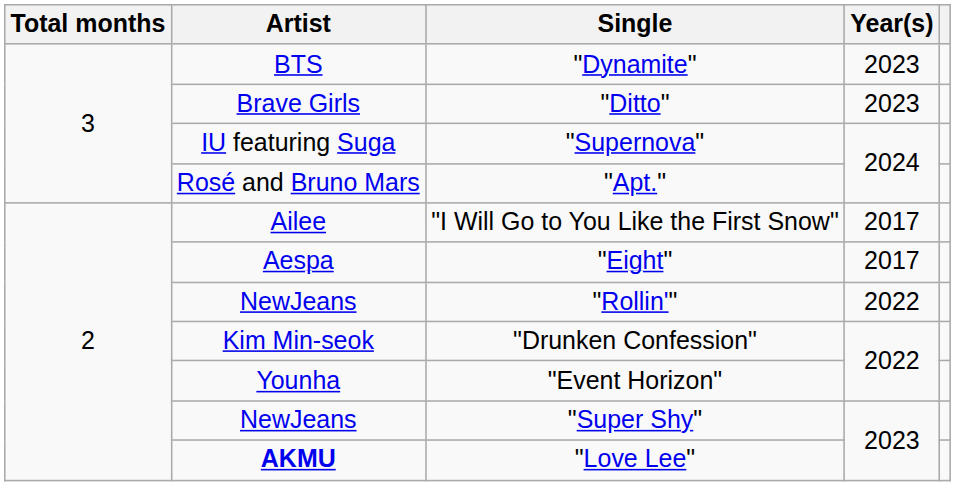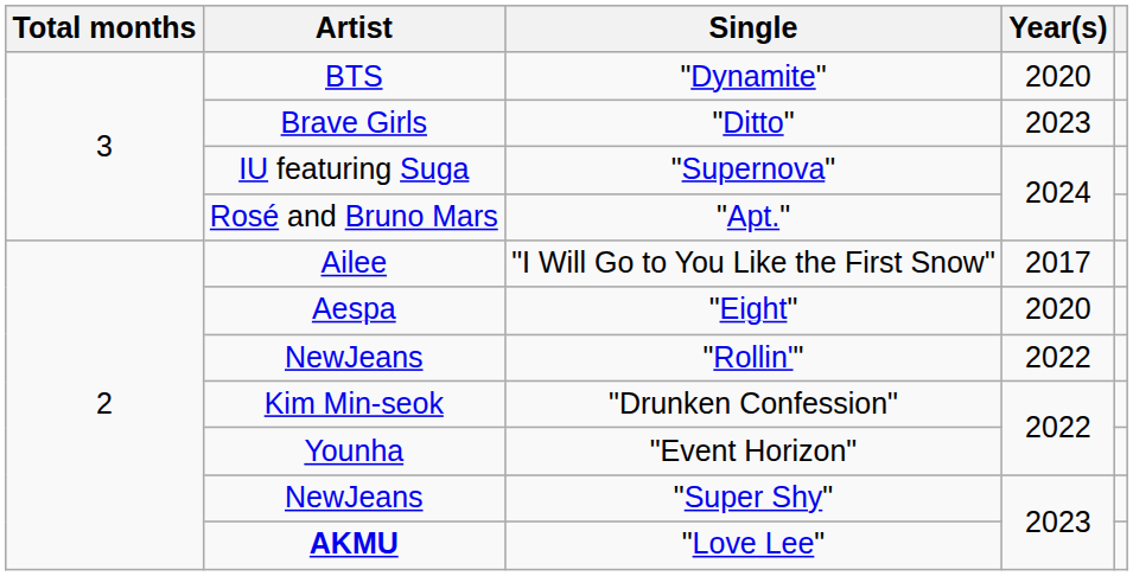"Dynamite" | Year(s): 2023 -> 2020
"Eight" | Year(s): 2017 -> 2020
